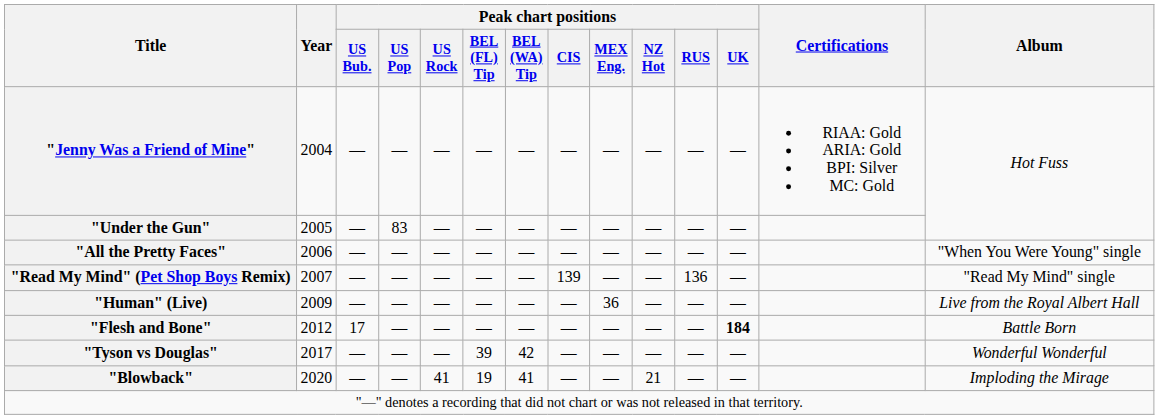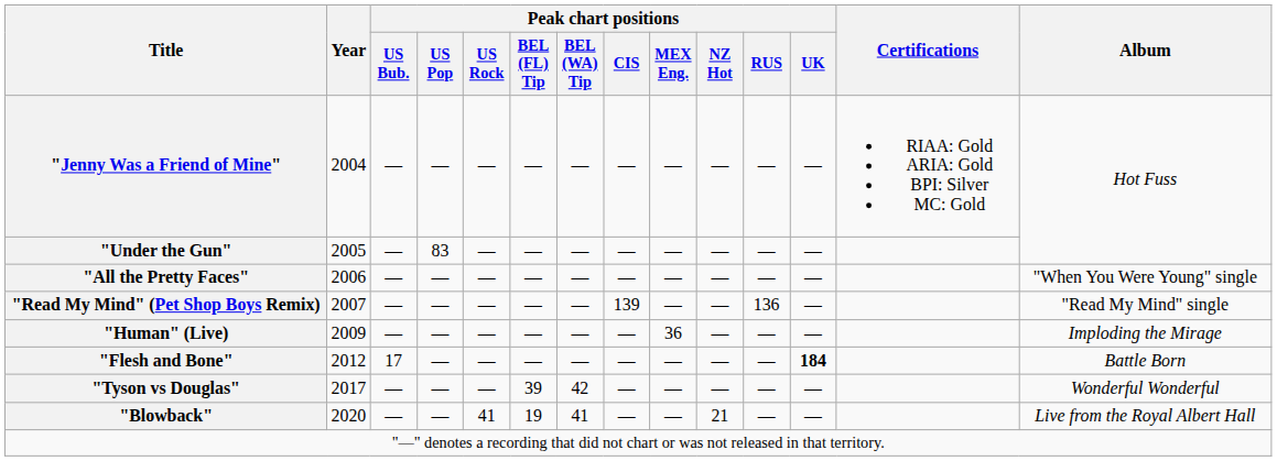"Human" (Live) | Album: Live from the Royal Albert Hall -> Imploding the Mirage
"Blowback" | Album: Imploding the Mirage -> Live from the Royal Albert Hall
